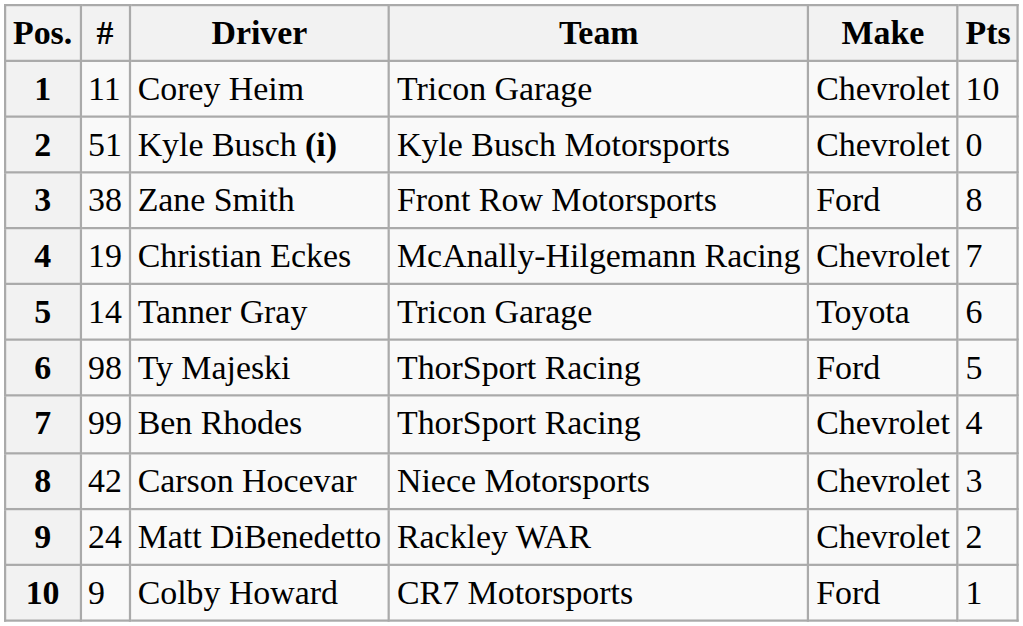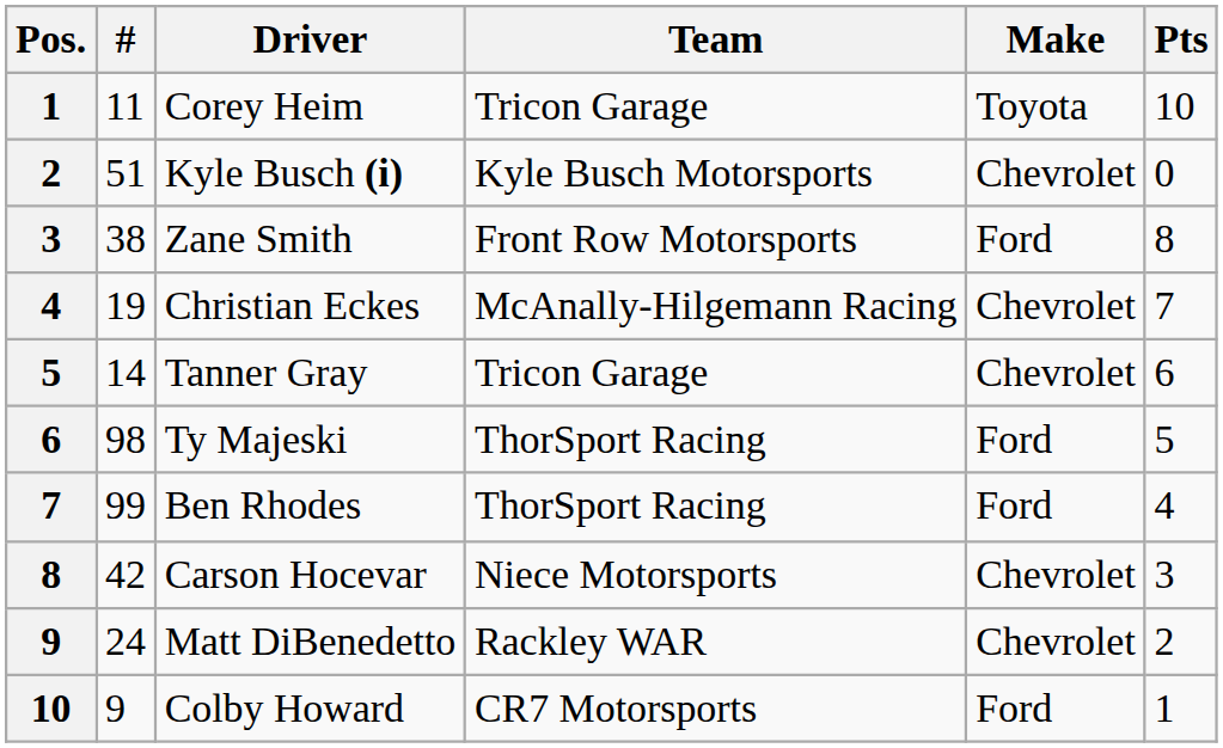Corey Heim | Make: Chevrolet -> Toyota
Tanner Gray | Make: Toyota -> Chevrolet
Ben Rhodes | Make: Chevrolet -> Ford
